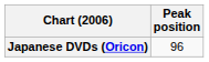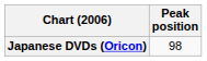Japanese DVDs (Oricon) | Peak position: 96 -> 98
